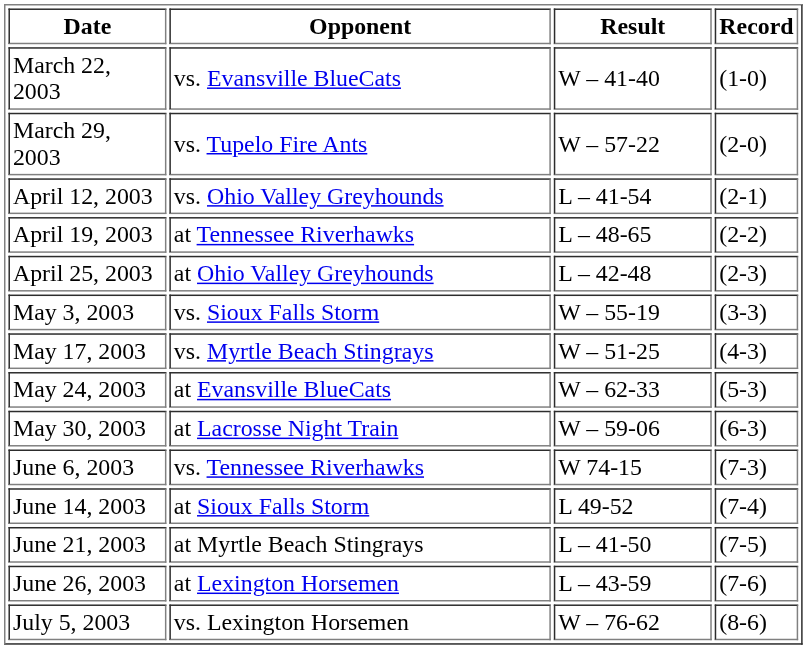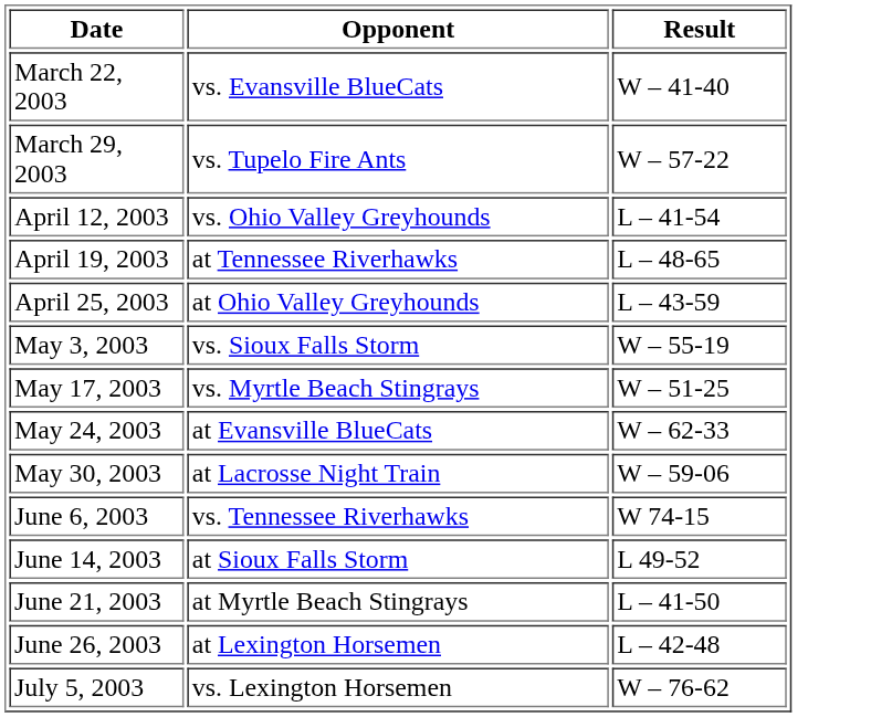- column: Record | (1-0) | (2-0) | (2-1) | (2-2) | (2-3) | (3-3) | (4-3) | (5-3) | (6-3) | (7-3) | (7-4) | (7-5) | (7-6) | (8-6)
April 25, 2003 | Result: L – 42-48 -> L – 43-59
June 26, 2003 | Result: L – 43-59 -> L – 42-48
